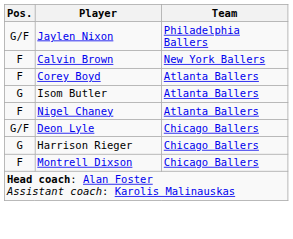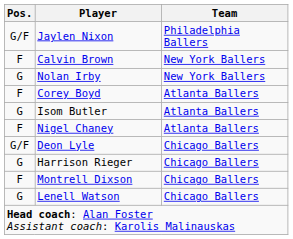+ row: G | Nolan Irby | New York Ballers
+ row: G | Lenell Watson | Chicago Ballers
